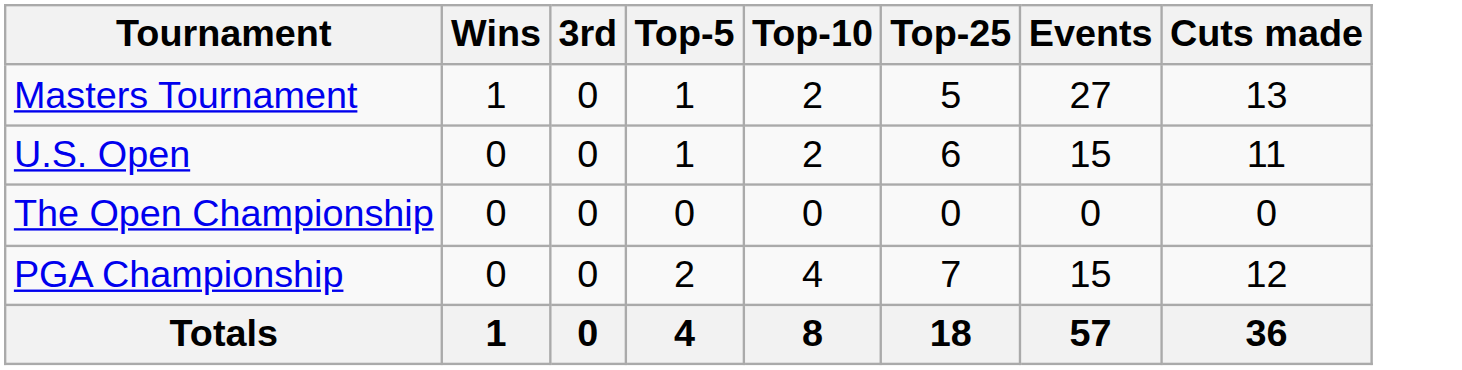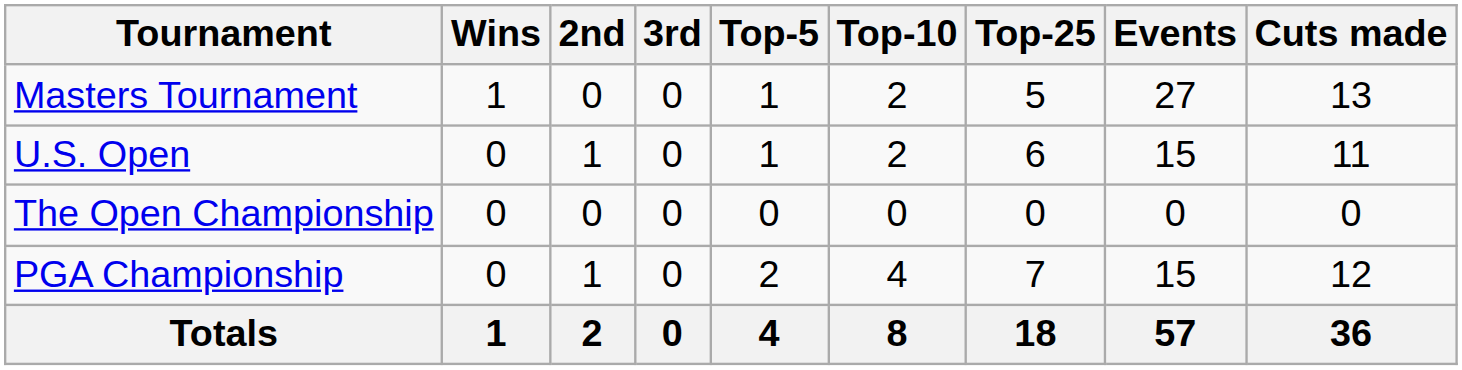+ column: 2nd | 0 | 1 | 0 | 1 | 2
